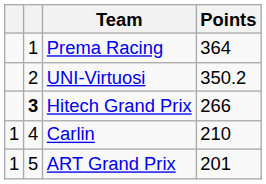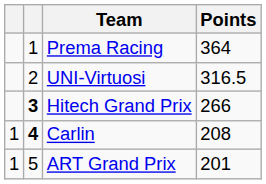UNI-Virtuosi | Points: 350.2 -> 316.5
Carlin | column 2: normal -> bold
Carlin | Points: 210 -> 208
